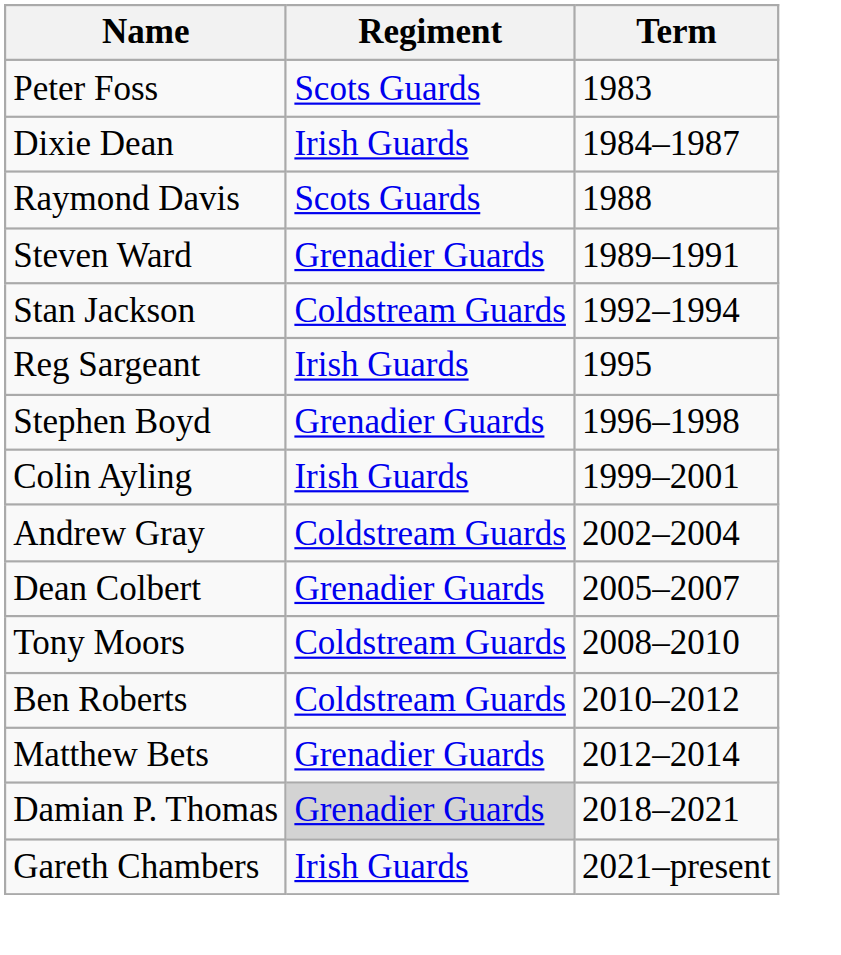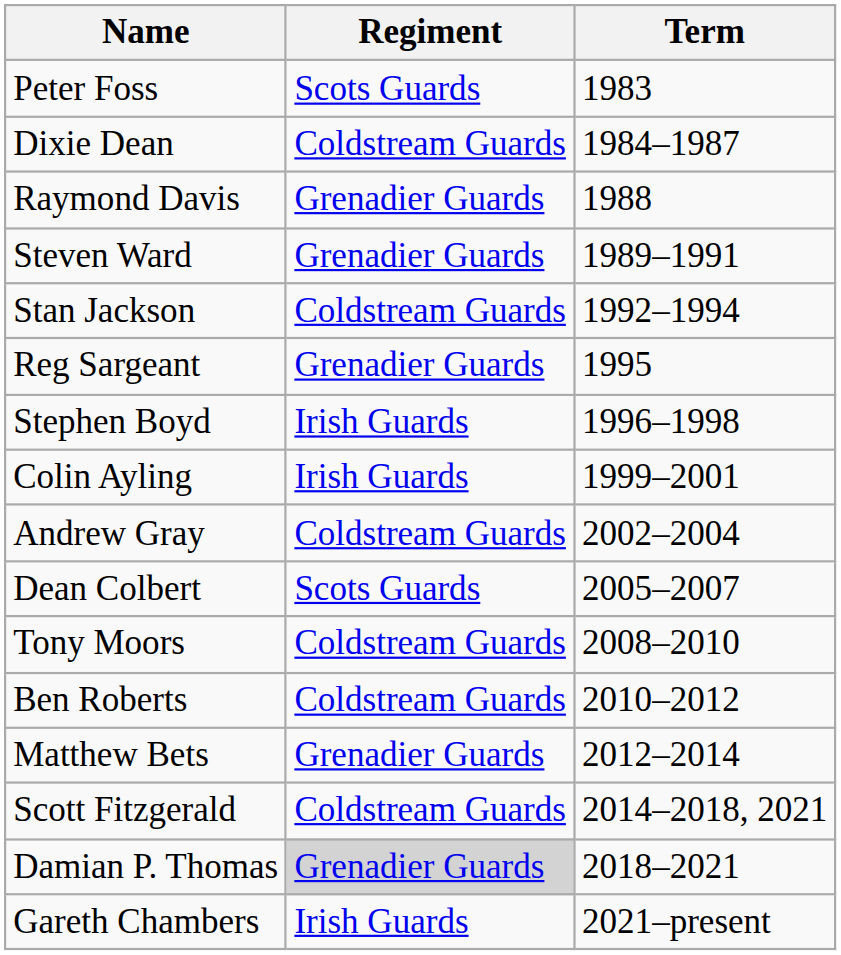Dixie Dean | Regiment: Irish Guards -> Coldstream Guards
Raymond Davis | Regiment: Scots Guards -> Grenadier Guards
Reg Sargeant | Regiment: Irish Guards -> Grenadier Guards
Stephen Boyd | Regiment: Grenadier Guards -> Irish Guards
Dean Colbert | Regiment: Grenadier Guards -> Scots Guards
+ row: Scott Fitzgerald | Coldstream Guards | 2014–2018, 2021
